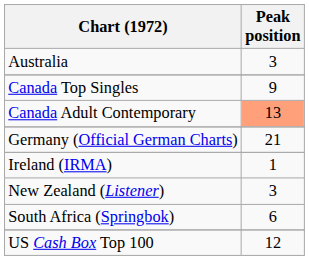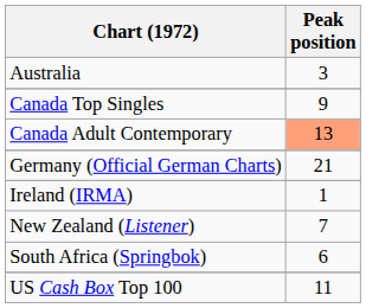New Zealand (Listener) | Peak position: 3 -> 7
US Cash Box Top 100 | Peak position: 12 -> 11
